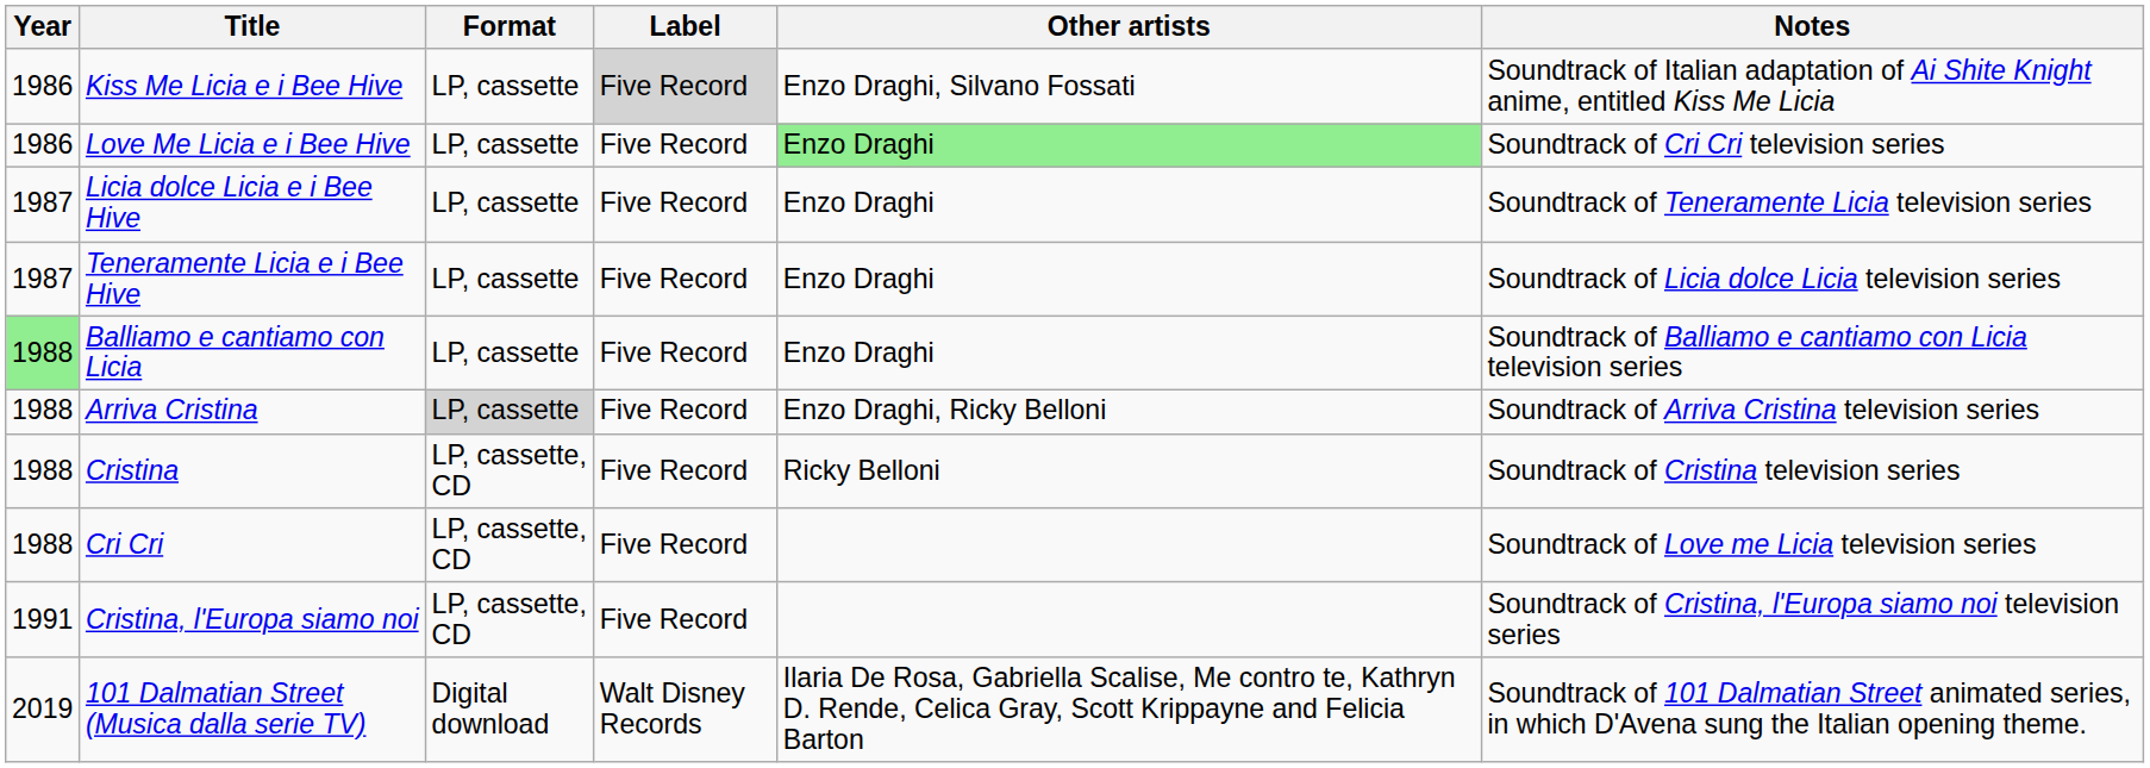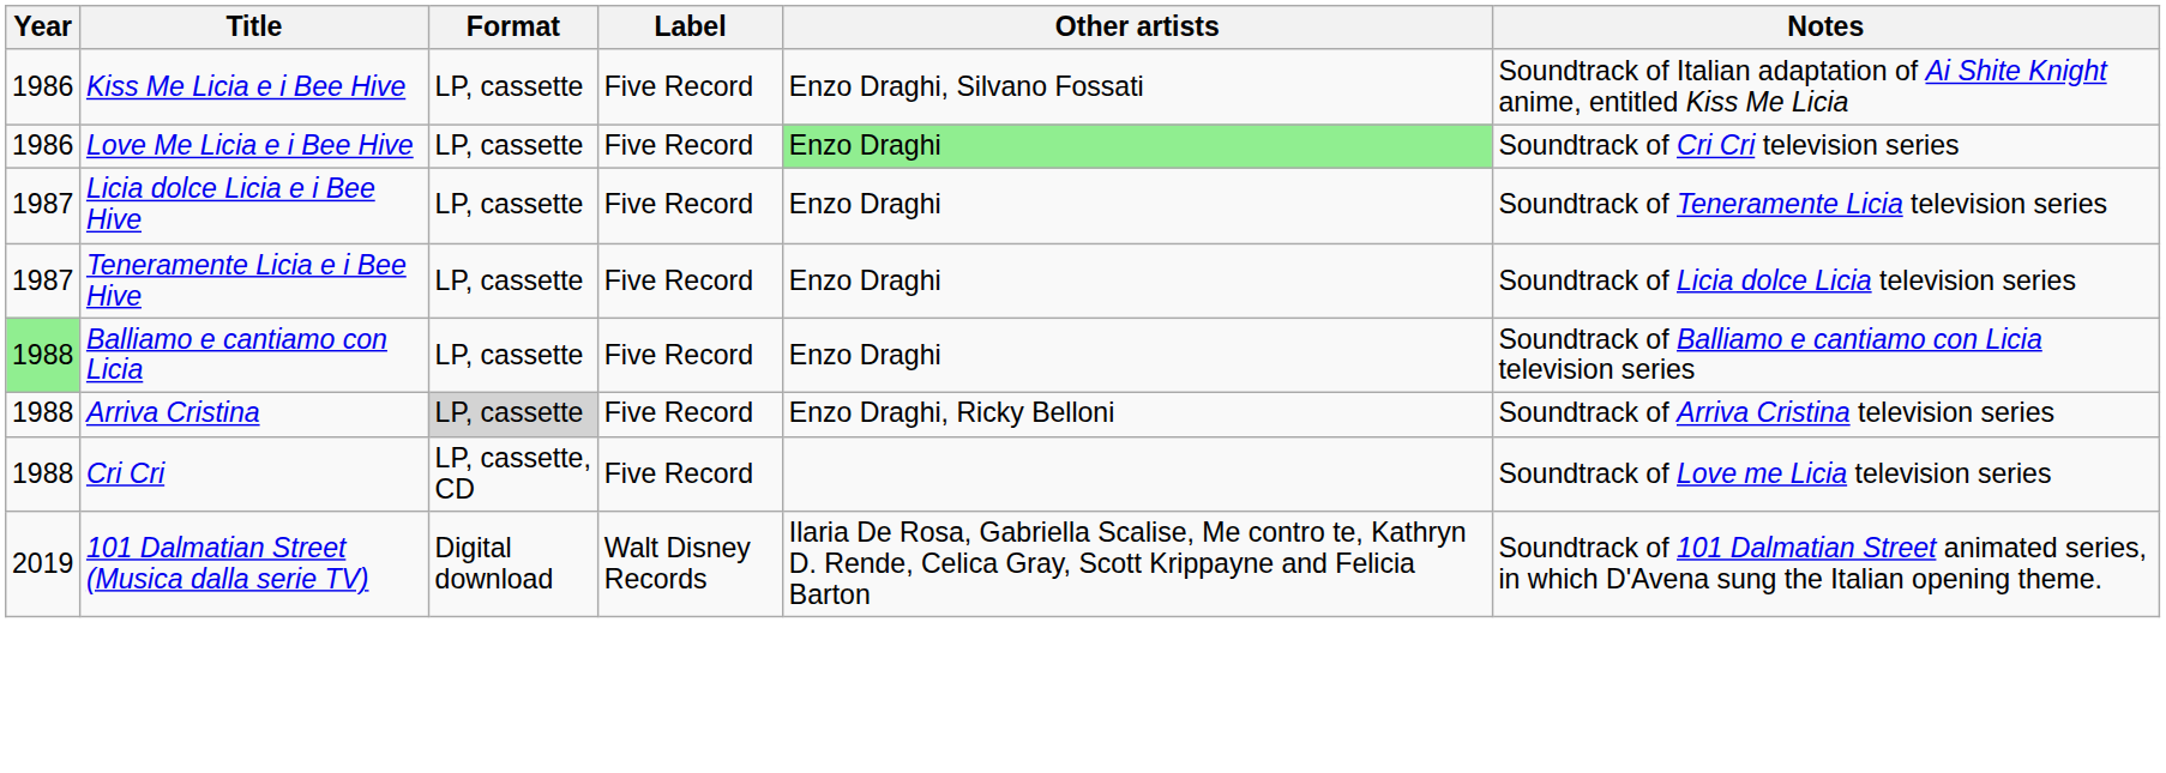Kiss Me Licia e i Bee Hive | Label: lightgrey background -> no background
- row: 1988 | Cristina | LP, cassette, CD | Five Record | Ricky Belloni | Soundtrack of Cristina television series
- row: 1991 | Cristina, l'Europa siamo noi | LP, cassette, CD | Five Record | Soundtrack of Cristina, l'Europa siamo noi television series
